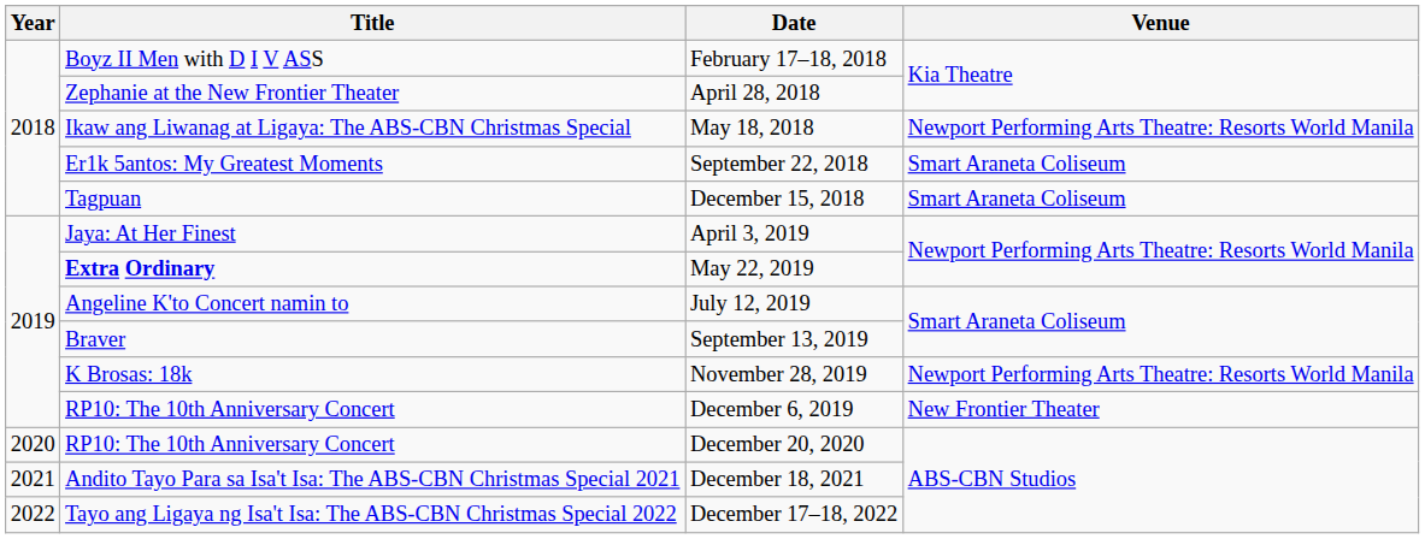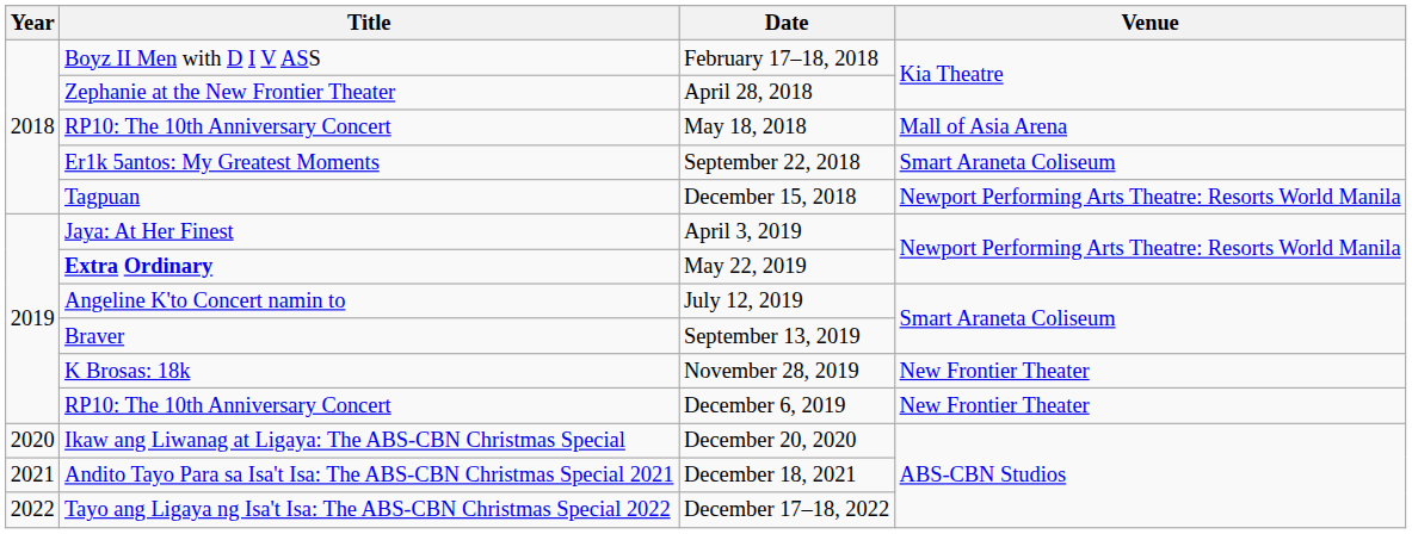May 18, 2018 | Title: Ikaw ang Liwanag at Ligaya: The ABS-CBN Christmas Special -> RP10: The 10th Anniversary Concert
May 18, 2018 | Venue: Newport Performing Arts Theatre: Resorts World Manila -> Mall of Asia Arena
December 15, 2018 | Venue: Smart Araneta Coliseum -> Newport Performing Arts Theatre: Resorts World Manila
November 28, 2019 | Venue: Newport Performing Arts Theatre: Resorts World Manila -> New Frontier Theater
December 20, 2020 | Title: RP10: The 10th Anniversary Concert -> Ikaw ang Liwanag at Ligaya: The ABS-CBN Christmas Special
